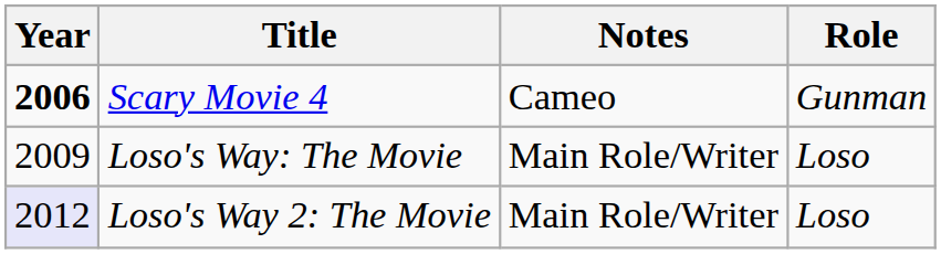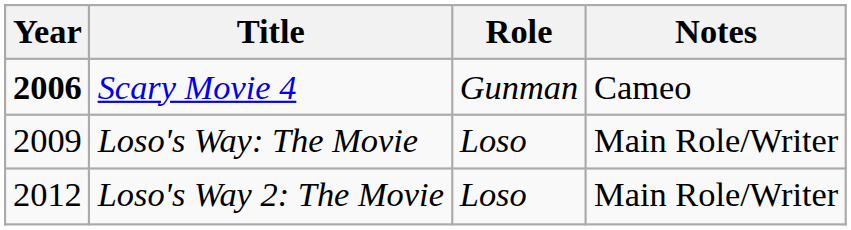columns swapped: Role <-> Notes
Loso's Way 2: The Movie | Year: lavender background -> no background
